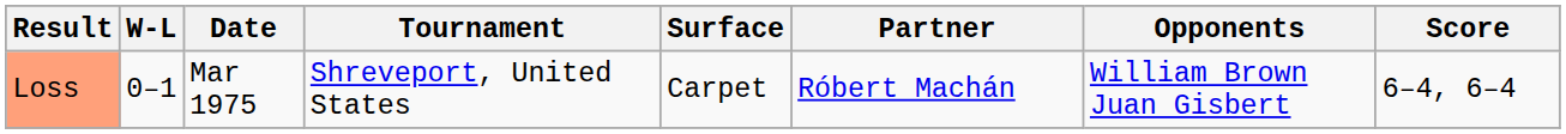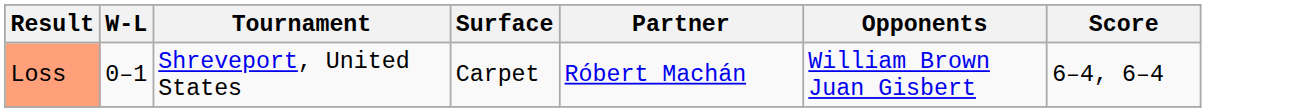- column: Date | Mar 1975
